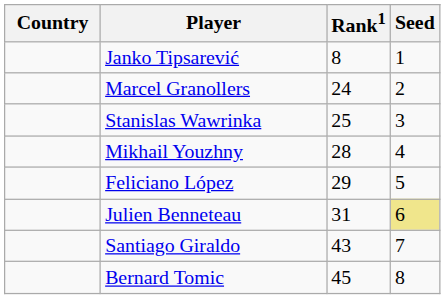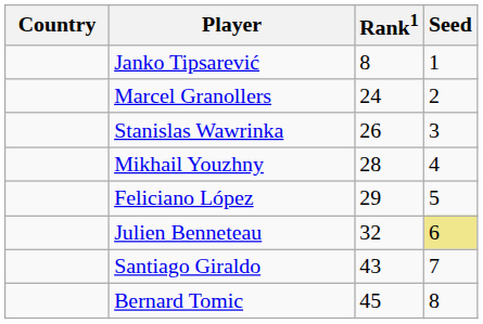Stanislas Wawrinka | Rank1: 25 -> 26
Julien Benneteau | Rank1: 31 -> 32
